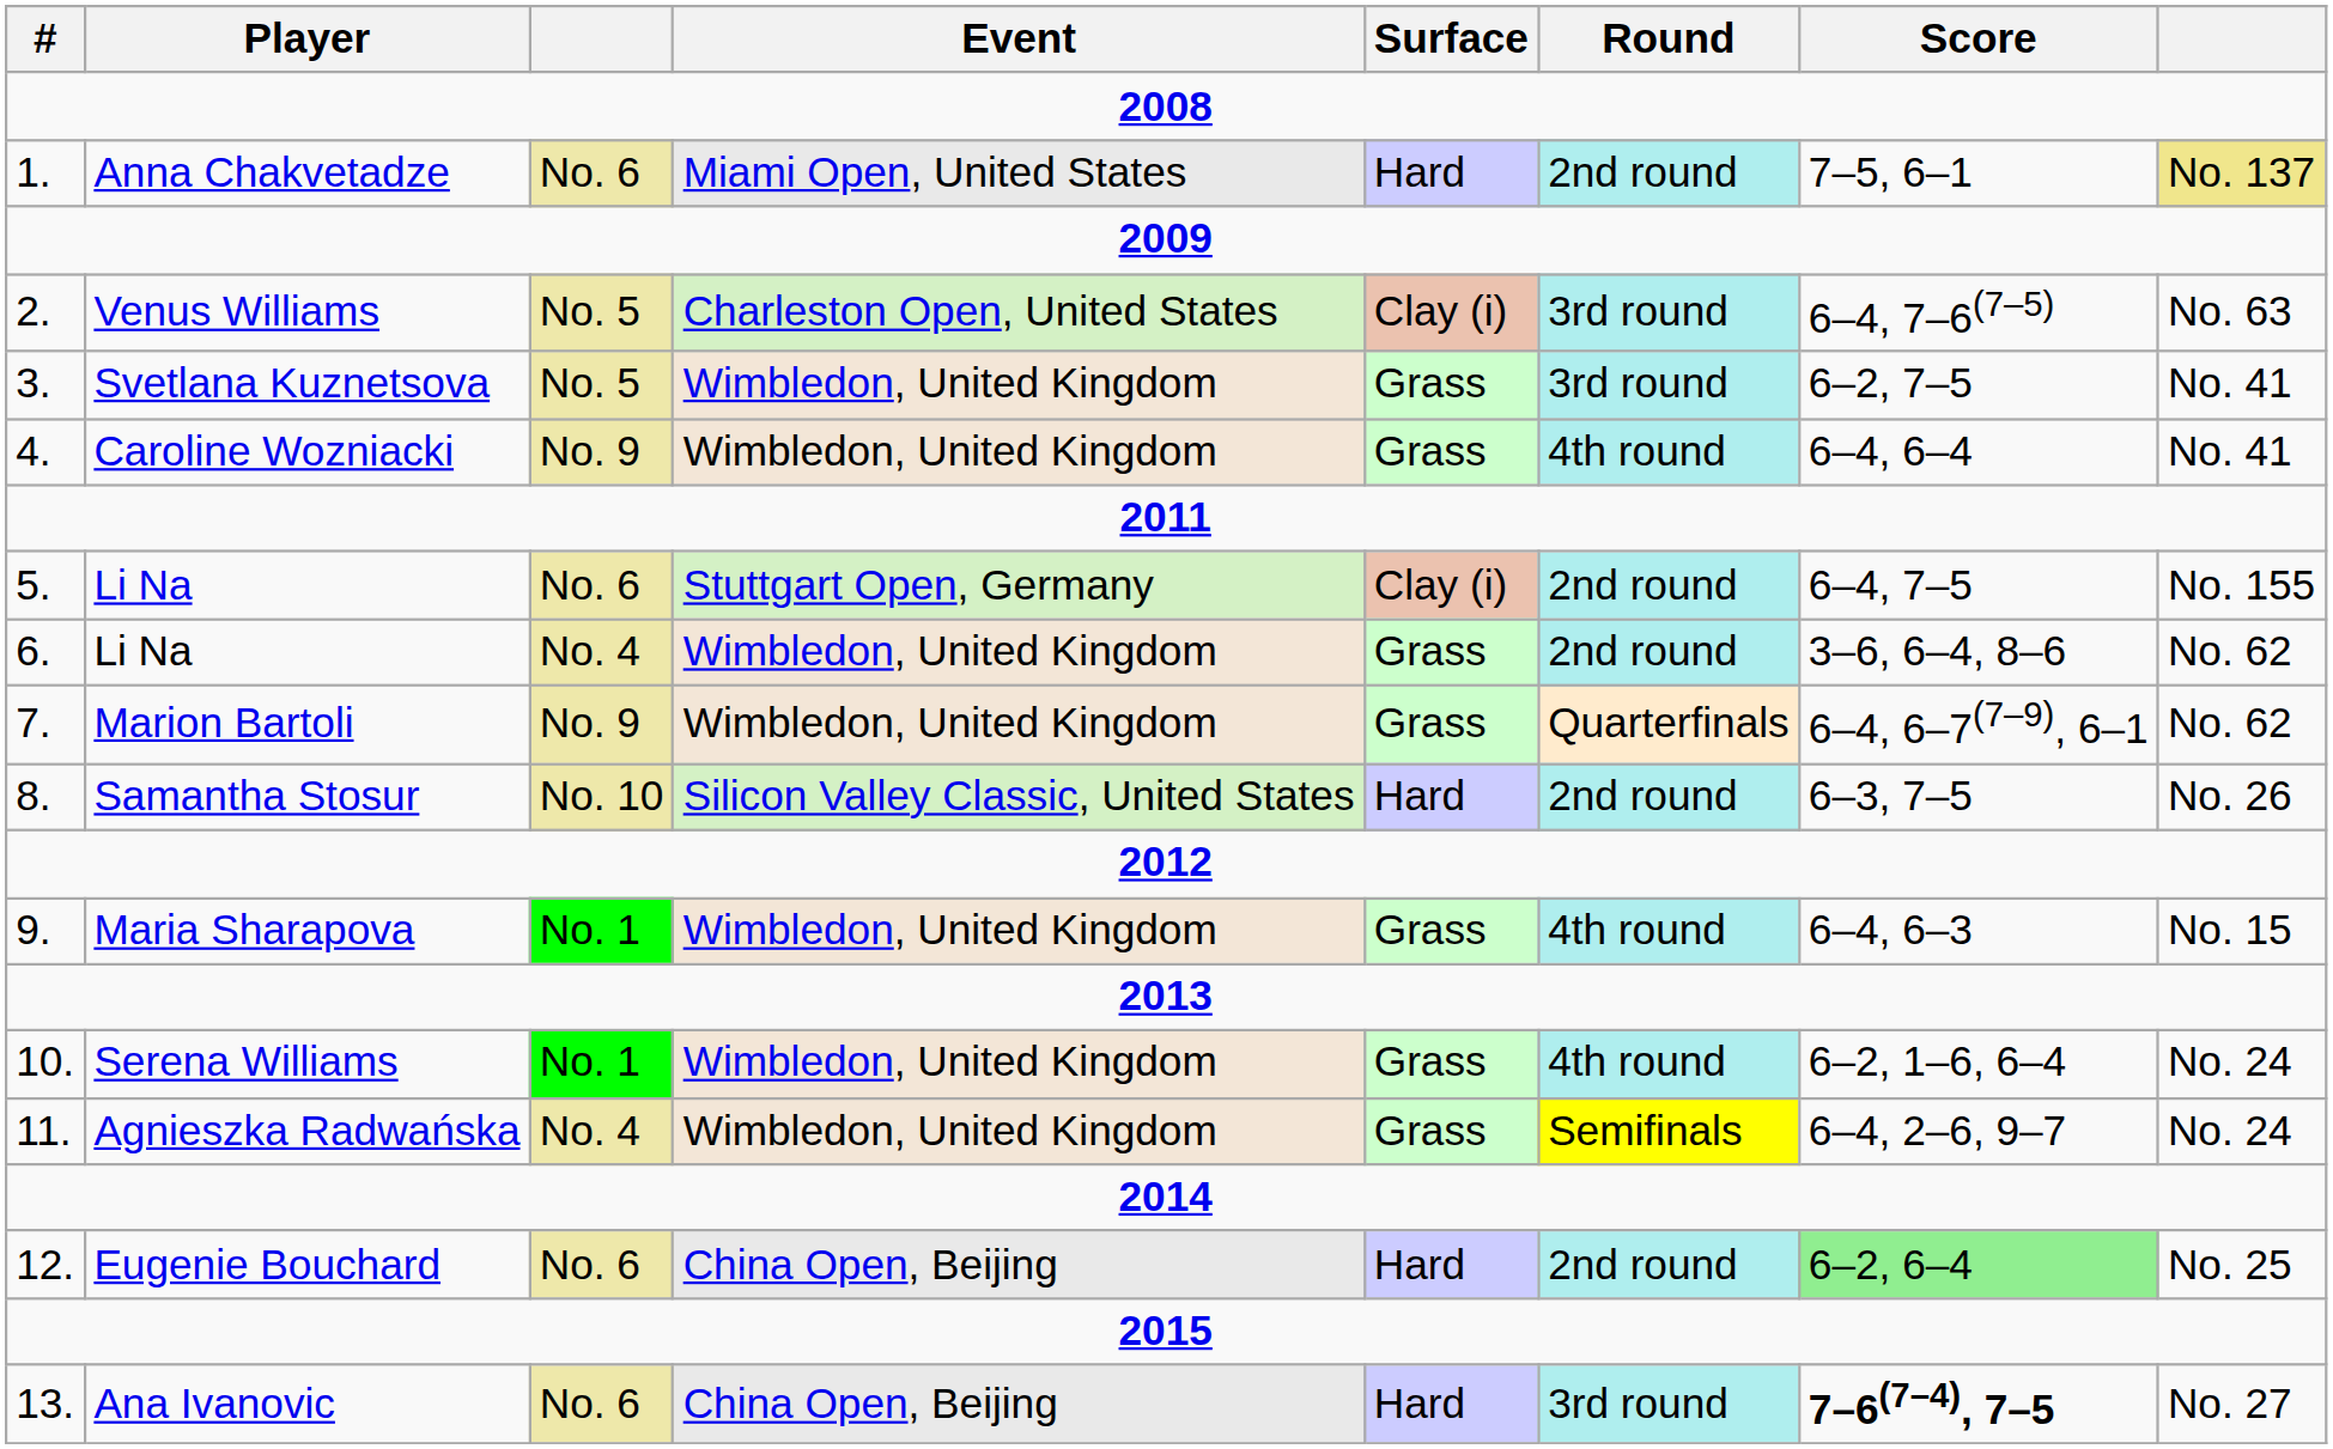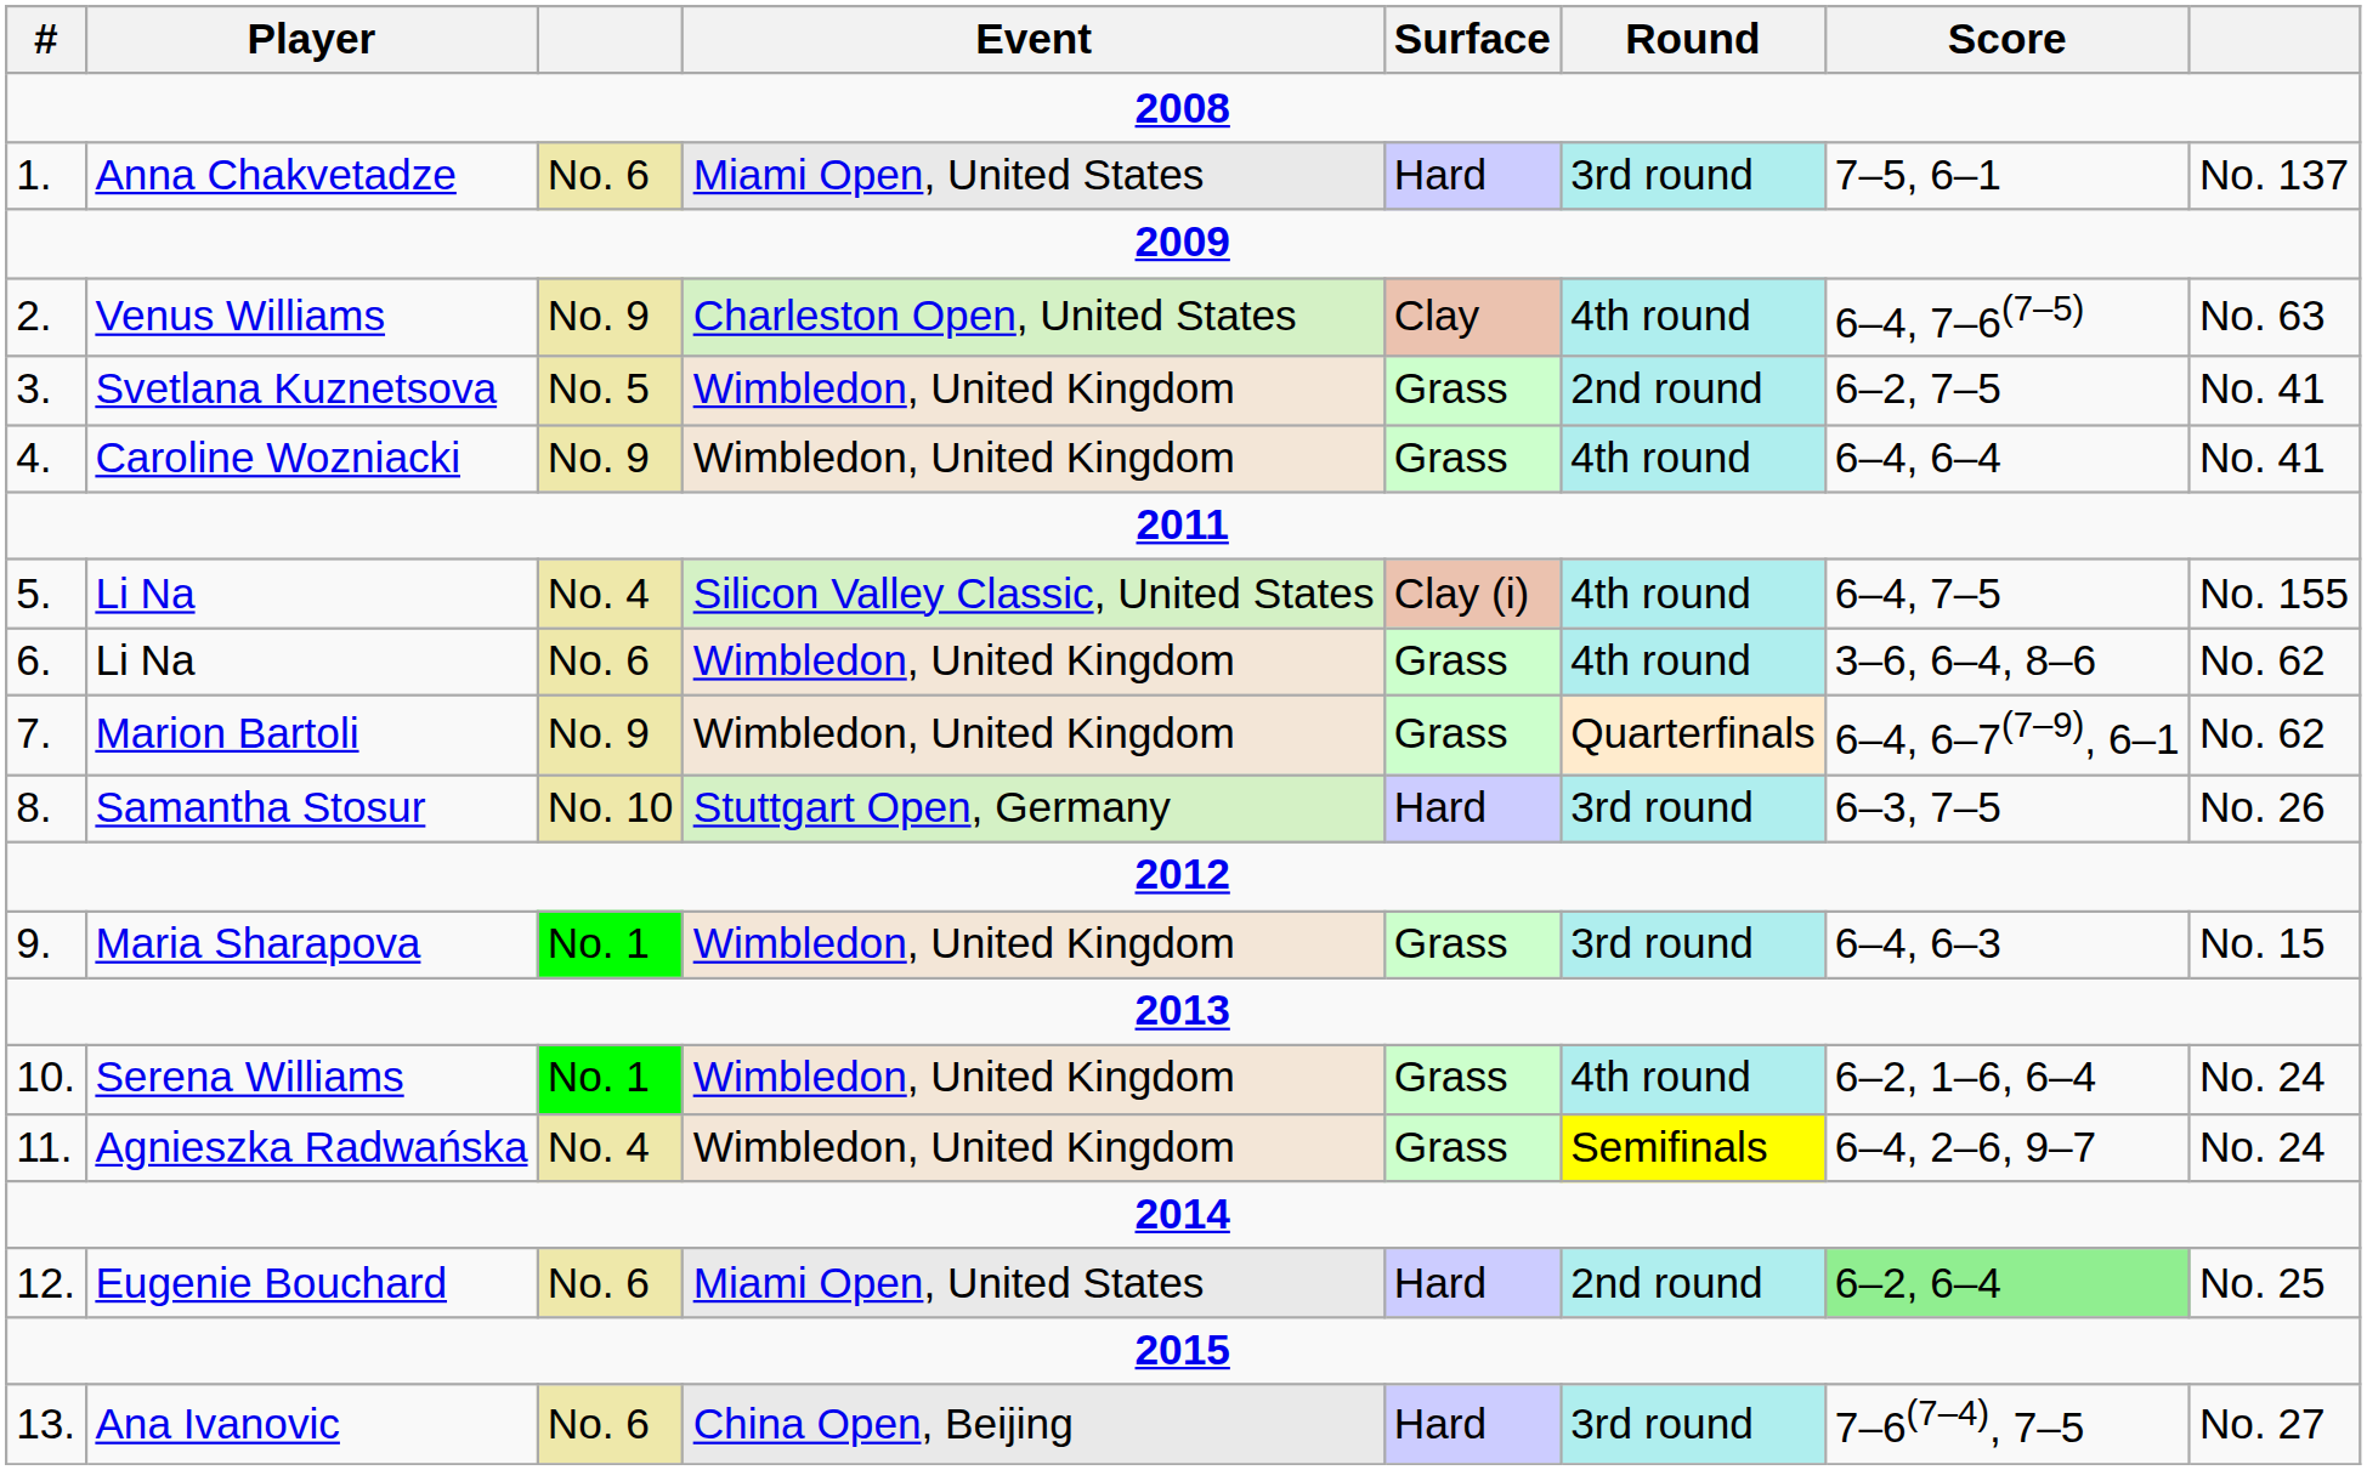Anna Chakvetadze | Round: 2nd round -> 3rd round
Anna Chakvetadze | column 8: khaki background -> no background
Venus Williams | column 3: No. 5 -> No. 9
Venus Williams | Surface: Clay (i) -> Clay
Venus Williams | Round: 3rd round -> 4th round
Svetlana Kuznetsova | Round: 3rd round -> 2nd round
5. / Li Na | column 3: No. 6 -> No. 4
5. / Li Na | Event: Stuttgart Open, Germany -> Silicon Valley Classic, United States
5. / Li Na | Round: 2nd round -> 4th round
6. / Li Na | column 3: No. 4 -> No. 6
6. / Li Na | Round: 2nd round -> 4th round
Samantha Stosur | Event: Silicon Valley Classic, United States -> Stuttgart Open, Germany
Samantha Stosur | Round: 2nd round -> 3rd round
Maria Sharapova | Round: 4th round -> 3rd round
Eugenie Bouchard | Event: China Open, Beijing -> Miami Open, United States
Ana Ivanovic | Score: bold -> normal
